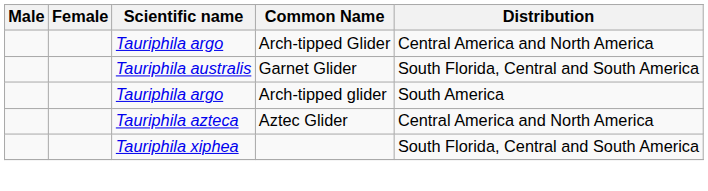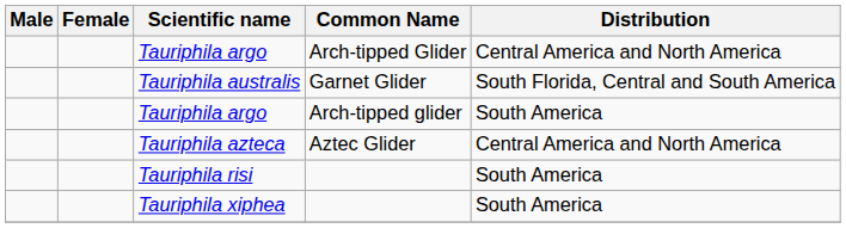+ row: Tauriphila risi | South America
Tauriphila xiphea | Distribution: South Florida, Central and South America -> South America
